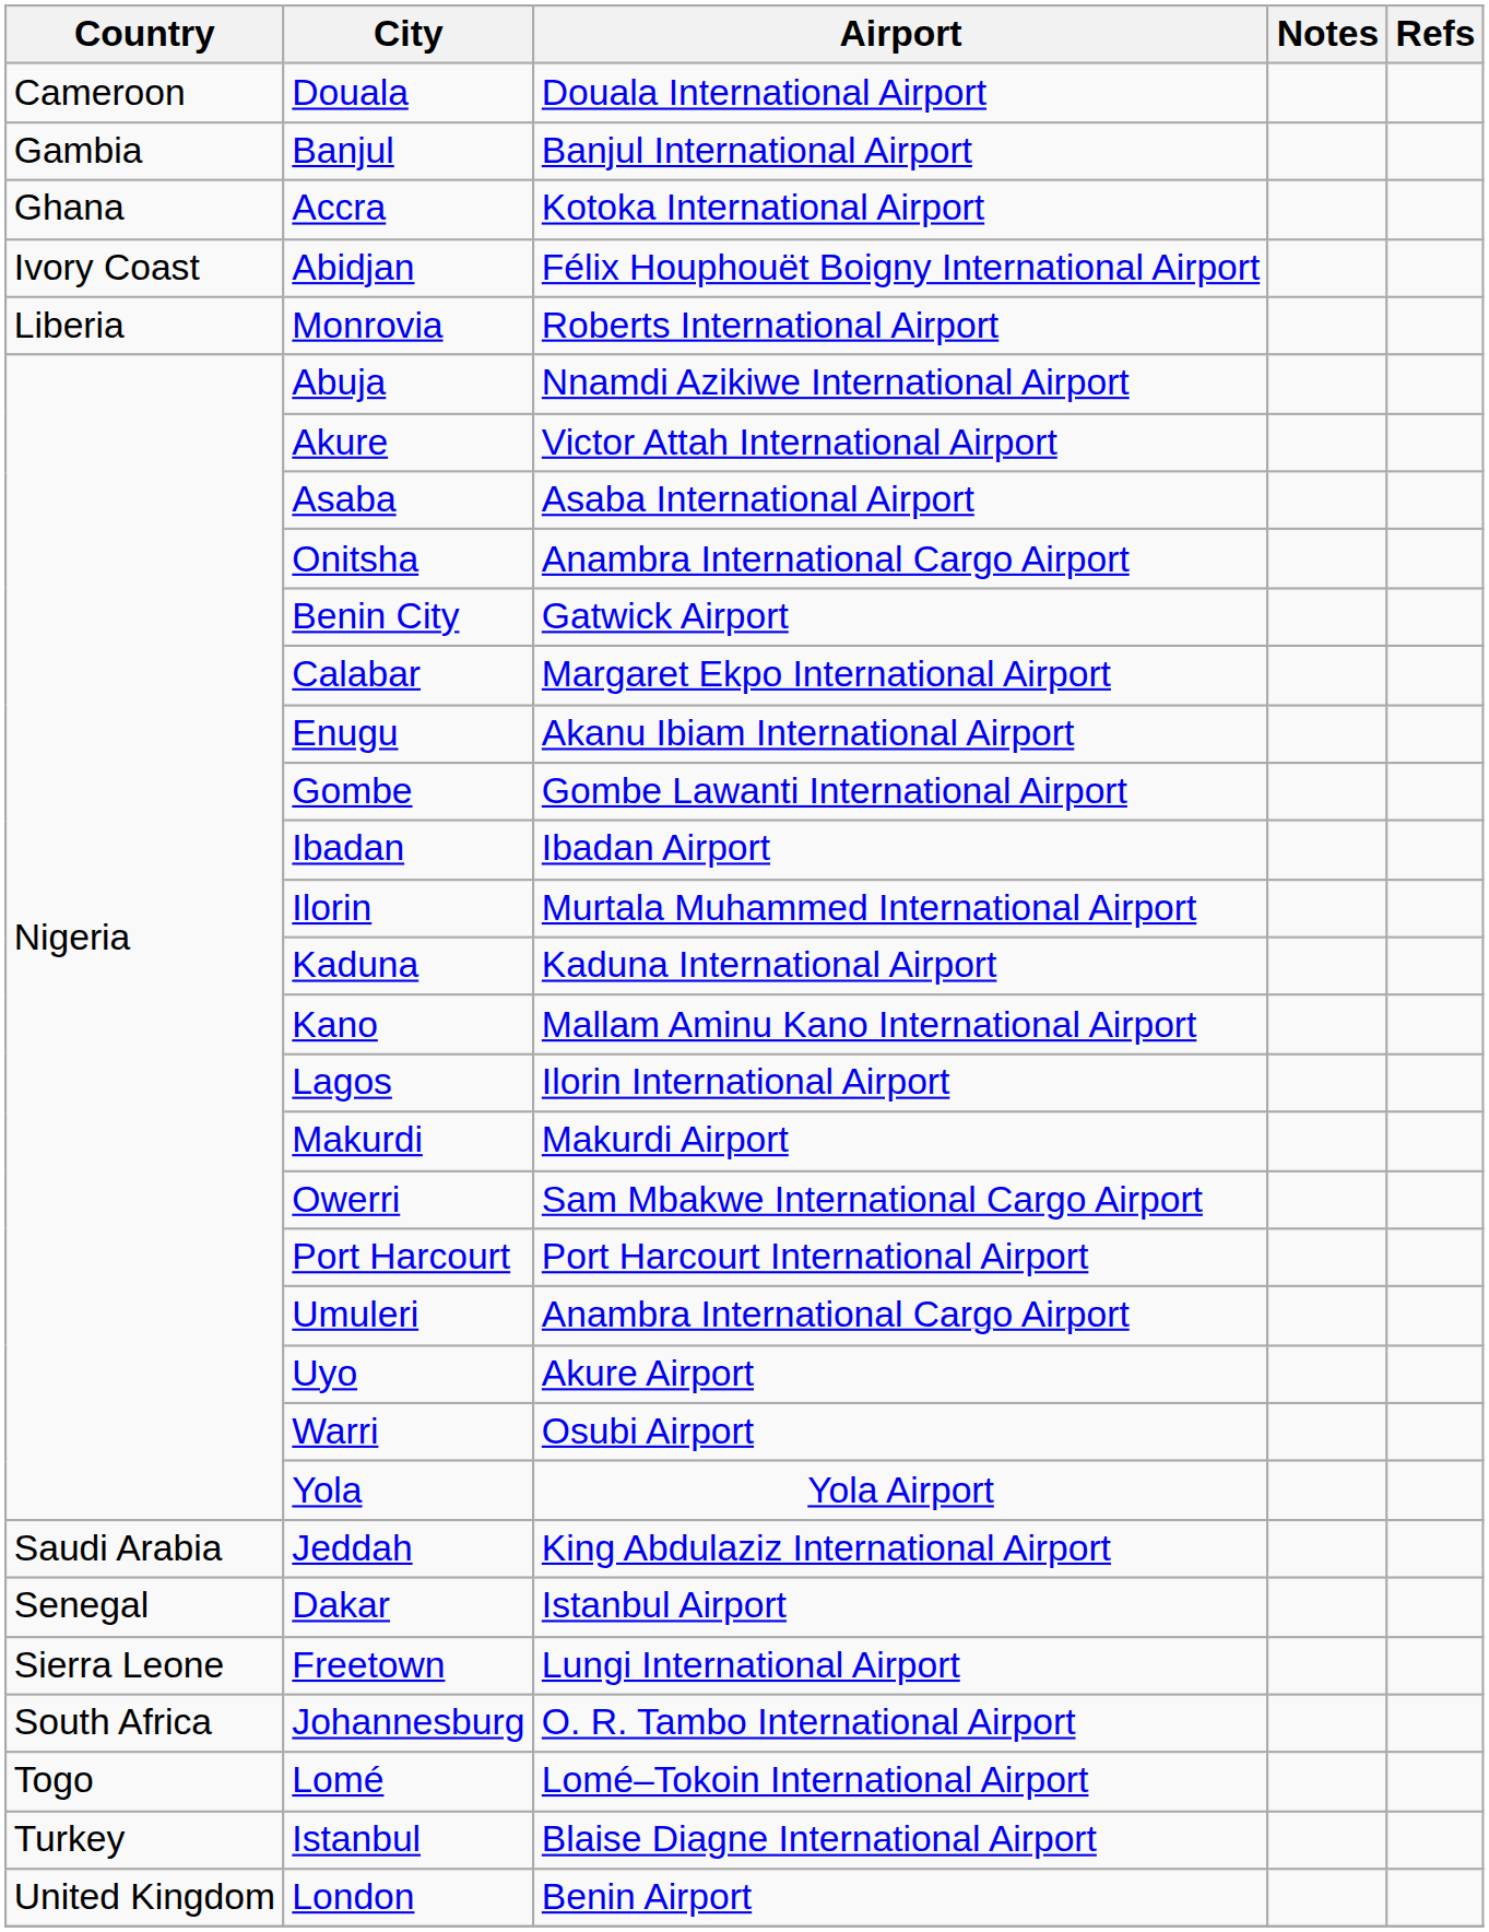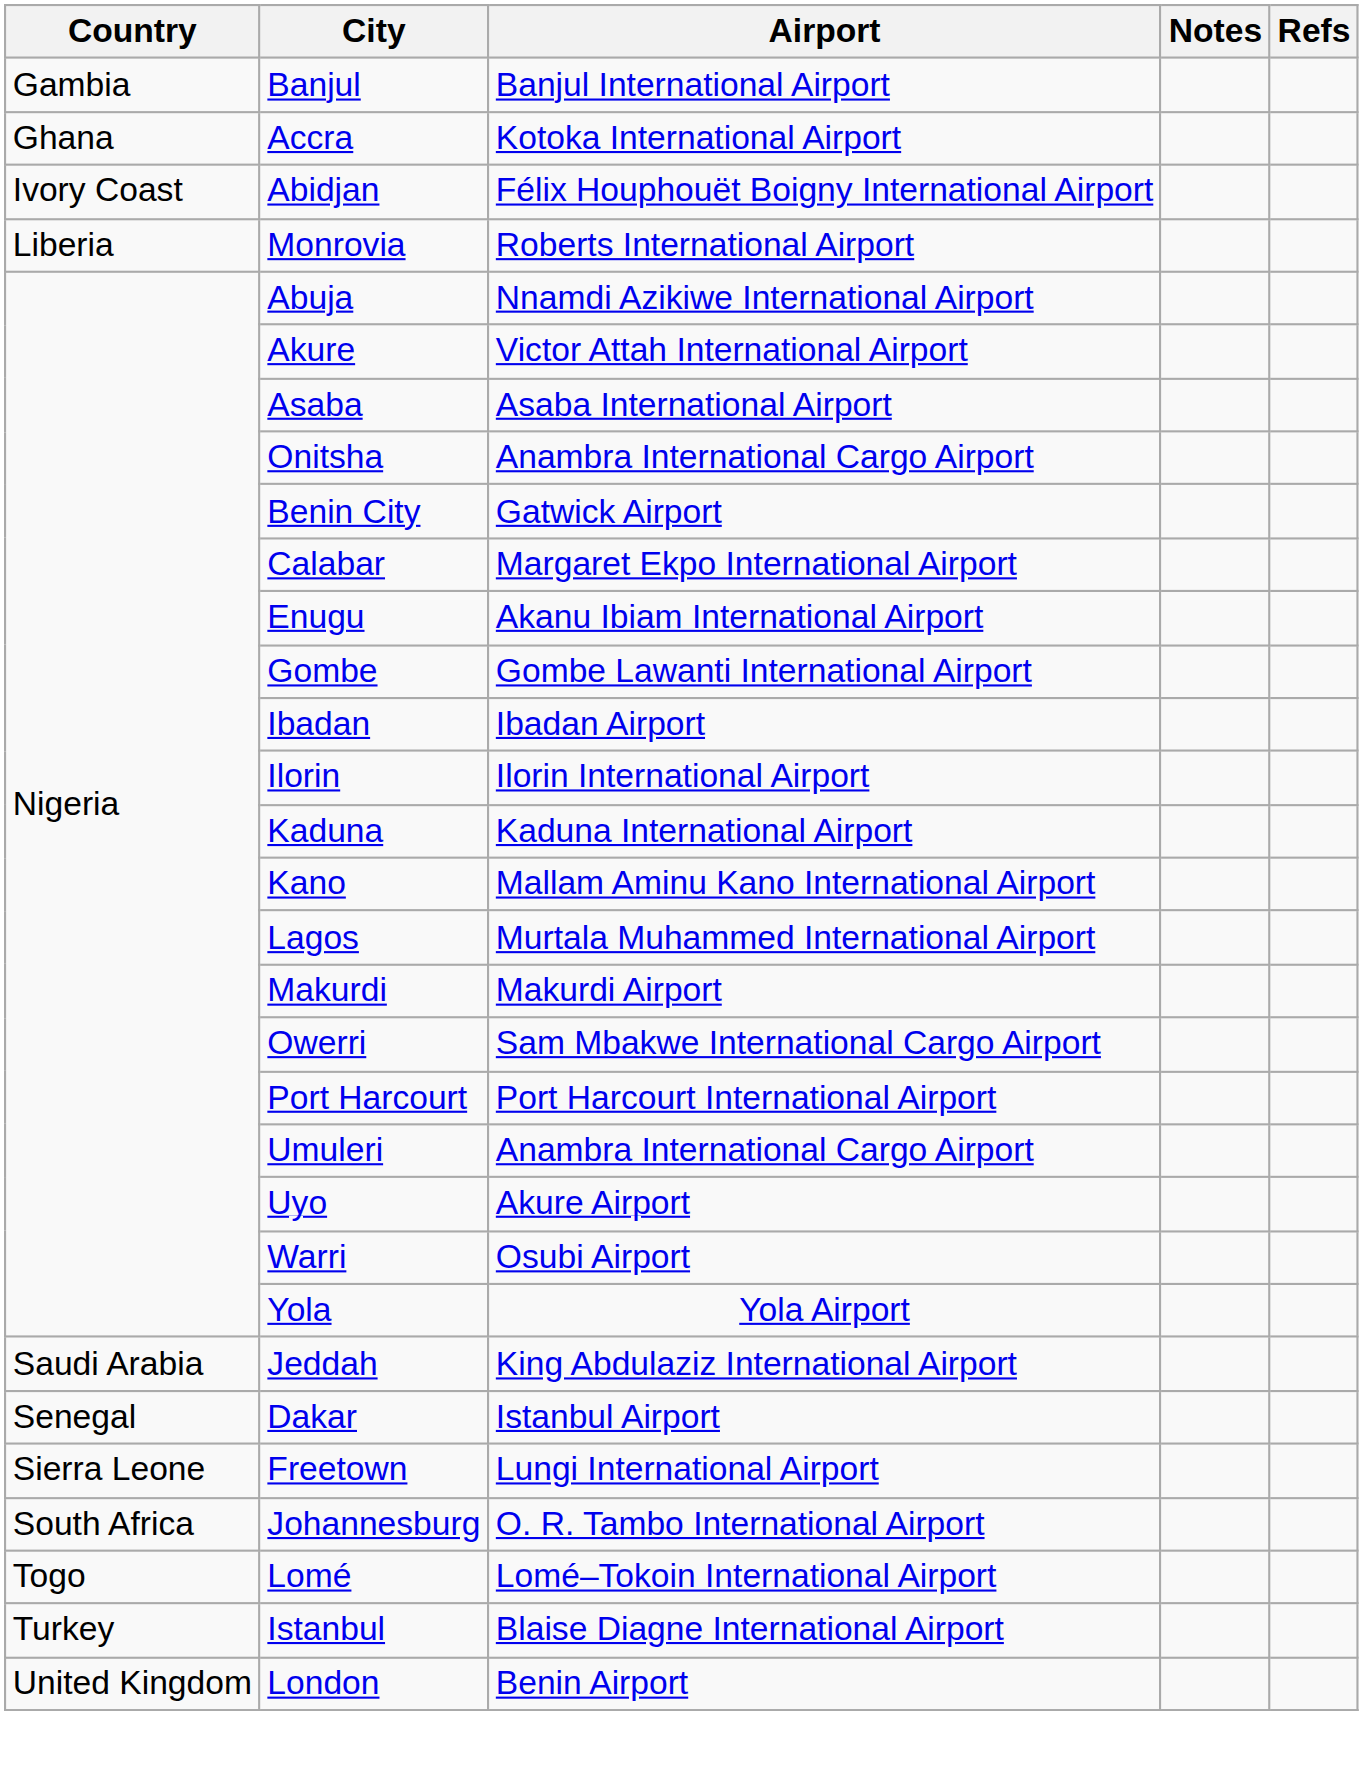- row: Cameroon | Douala | Douala International Airport
Ilorin | Airport: Murtala Muhammed International Airport -> Ilorin International Airport
Lagos | Airport: Ilorin International Airport -> Murtala Muhammed International Airport
